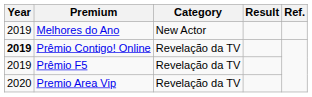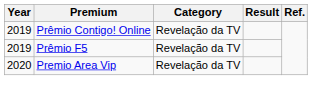- row: 2019 | Melhores do Ano | New Actor
Prêmio Contigo! Online | Year: bold -> normal
